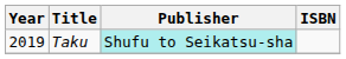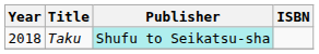Taku | Year: 2019 -> 2018
